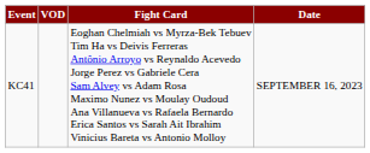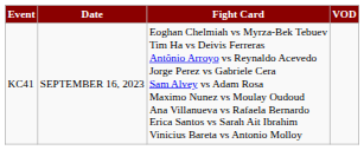columns swapped: Date <-> VOD
